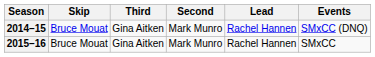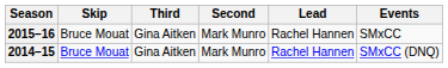rows swapped: 2014–15 <-> 2015–16
